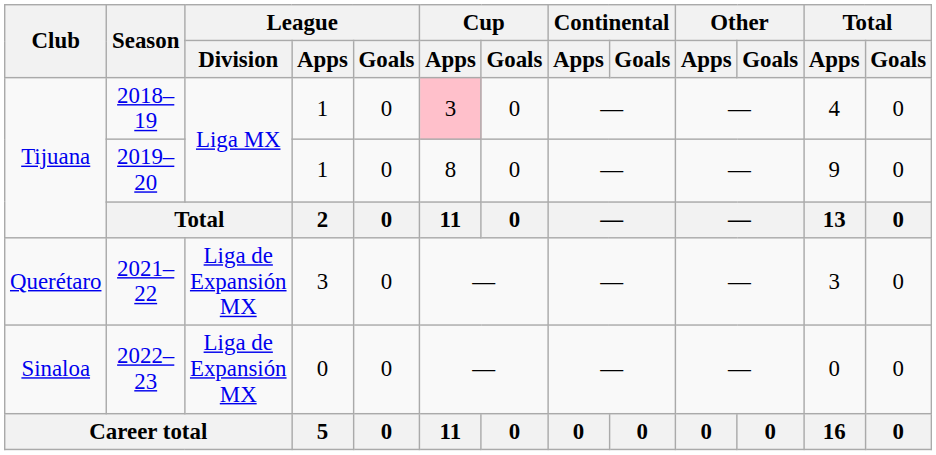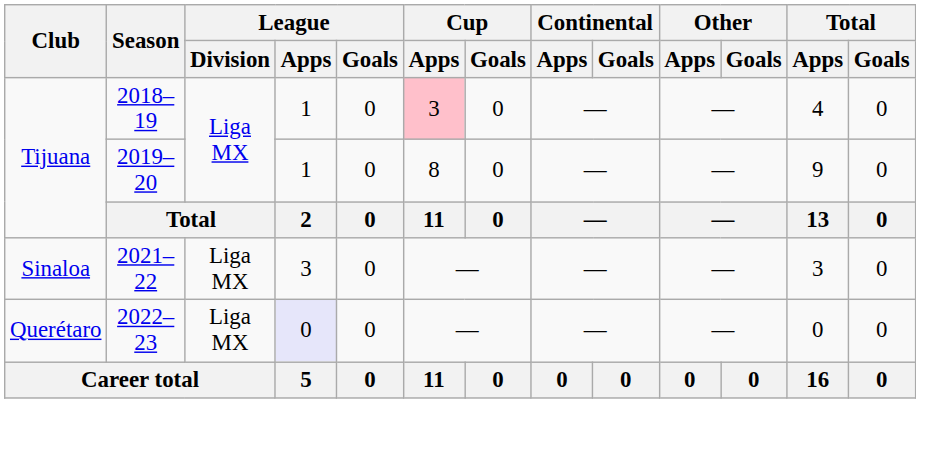2021–22 | Club: Querétaro -> Sinaloa
2021–22 | League / Division: Liga de Expansión MX -> Liga MX
2022–23 | Club: Sinaloa -> Querétaro
2022–23 | League / Division: Liga de Expansión MX -> Liga MX
2022–23 | League / Apps: no background -> lavender background
